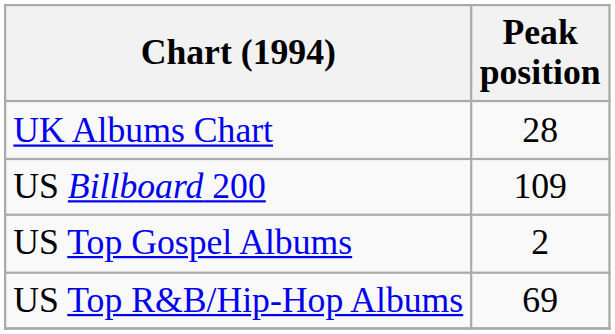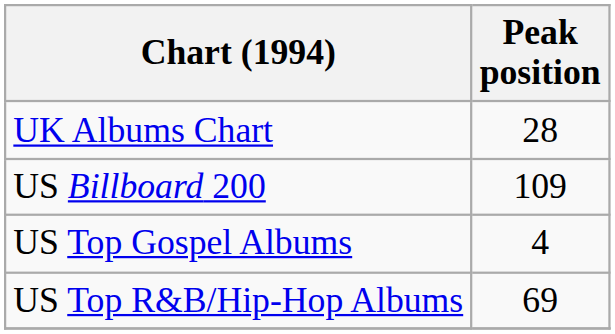US Top Gospel Albums | Peak position: 2 -> 4
